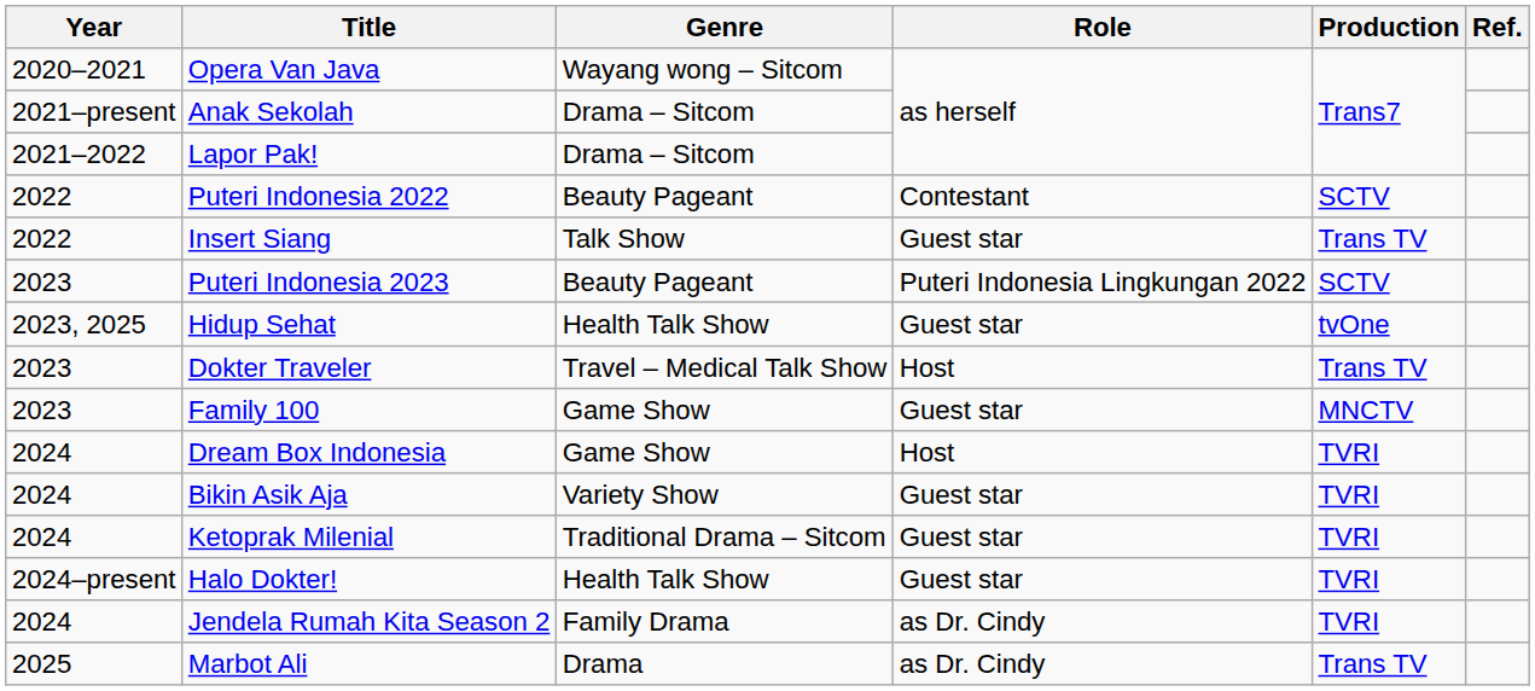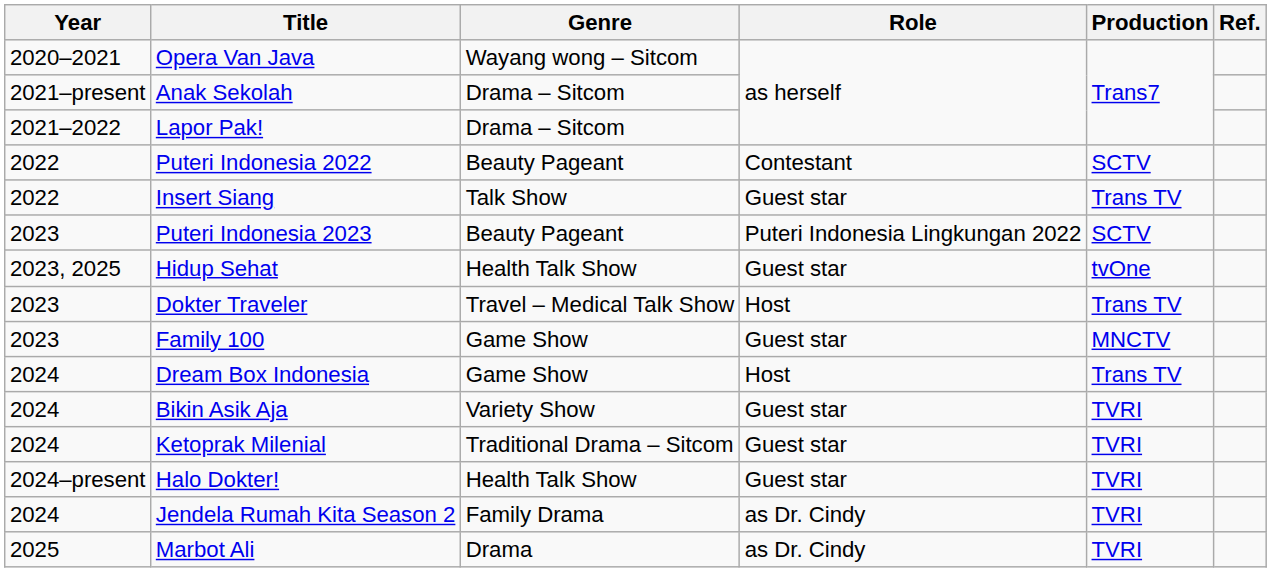Dream Box Indonesia | Production: TVRI -> Trans TV
Marbot Ali | Production: Trans TV -> TVRI
